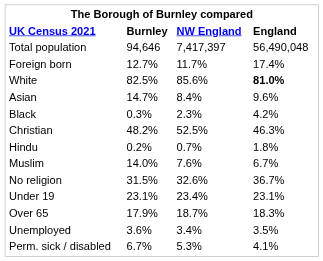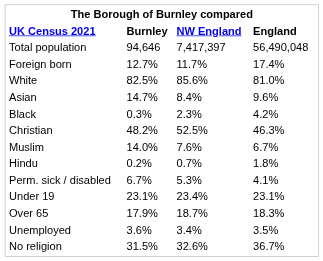White | England: bold -> normal
rows swapped: Muslim <-> Hindu
rows swapped: No religion <-> Perm. sick / disabled
